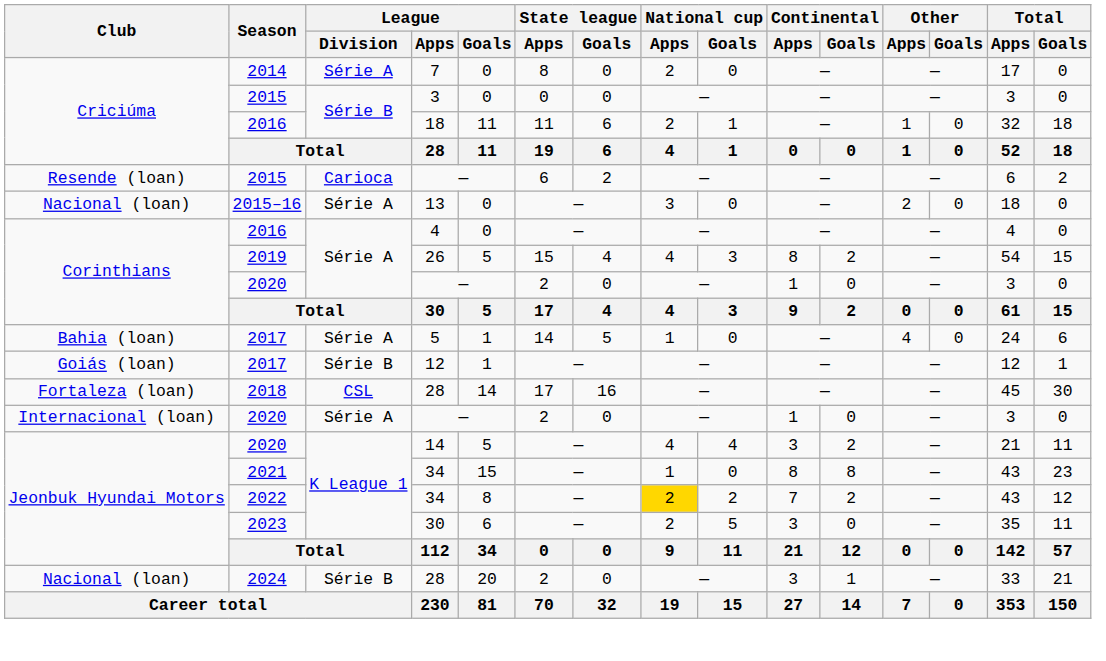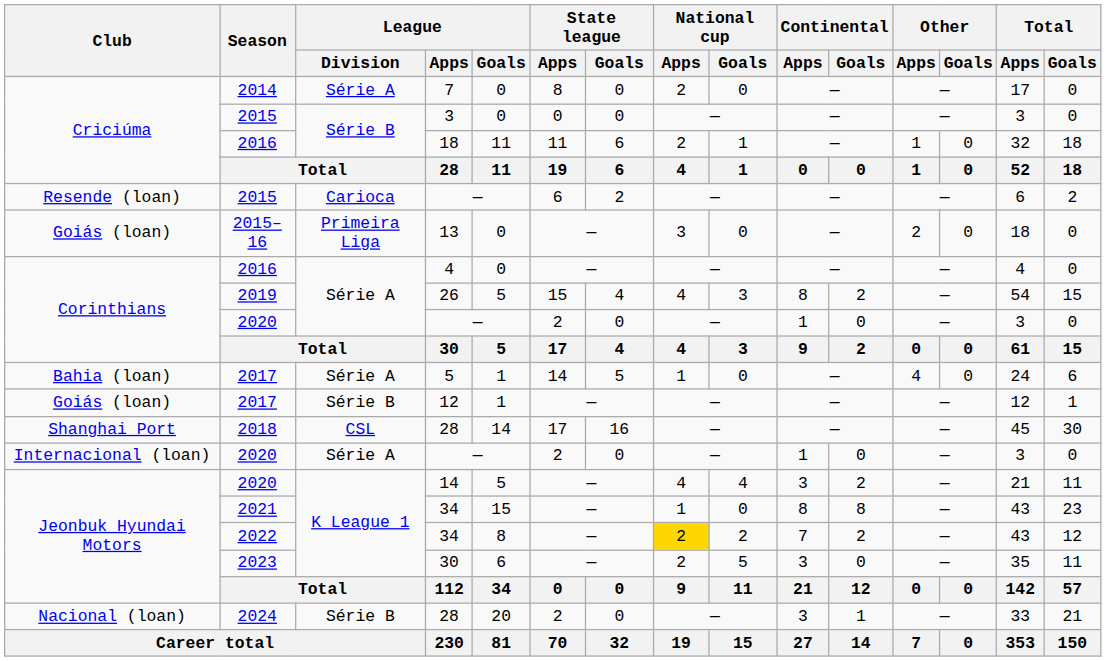13 | Club: Nacional (loan) -> Goiás (loan)
13 | League / Division: Série A -> Primeira Liga
2018 / 28 | Club: Fortaleza (loan) -> Shanghai Port
